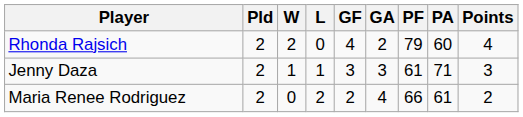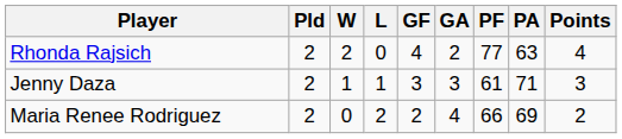Rhonda Rajsich | PF: 79 -> 77
Rhonda Rajsich | PA: 60 -> 63
Maria Renee Rodriguez | PA: 61 -> 69
